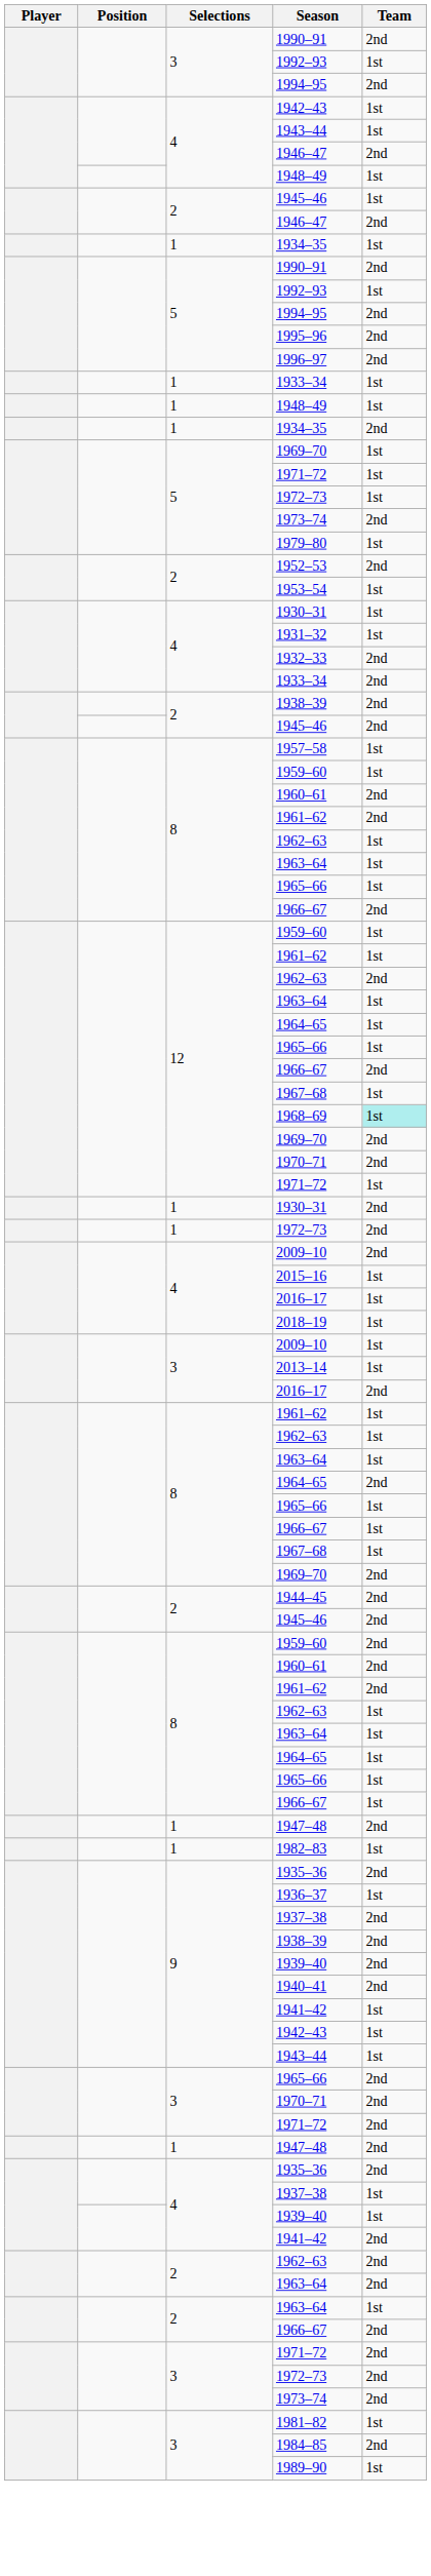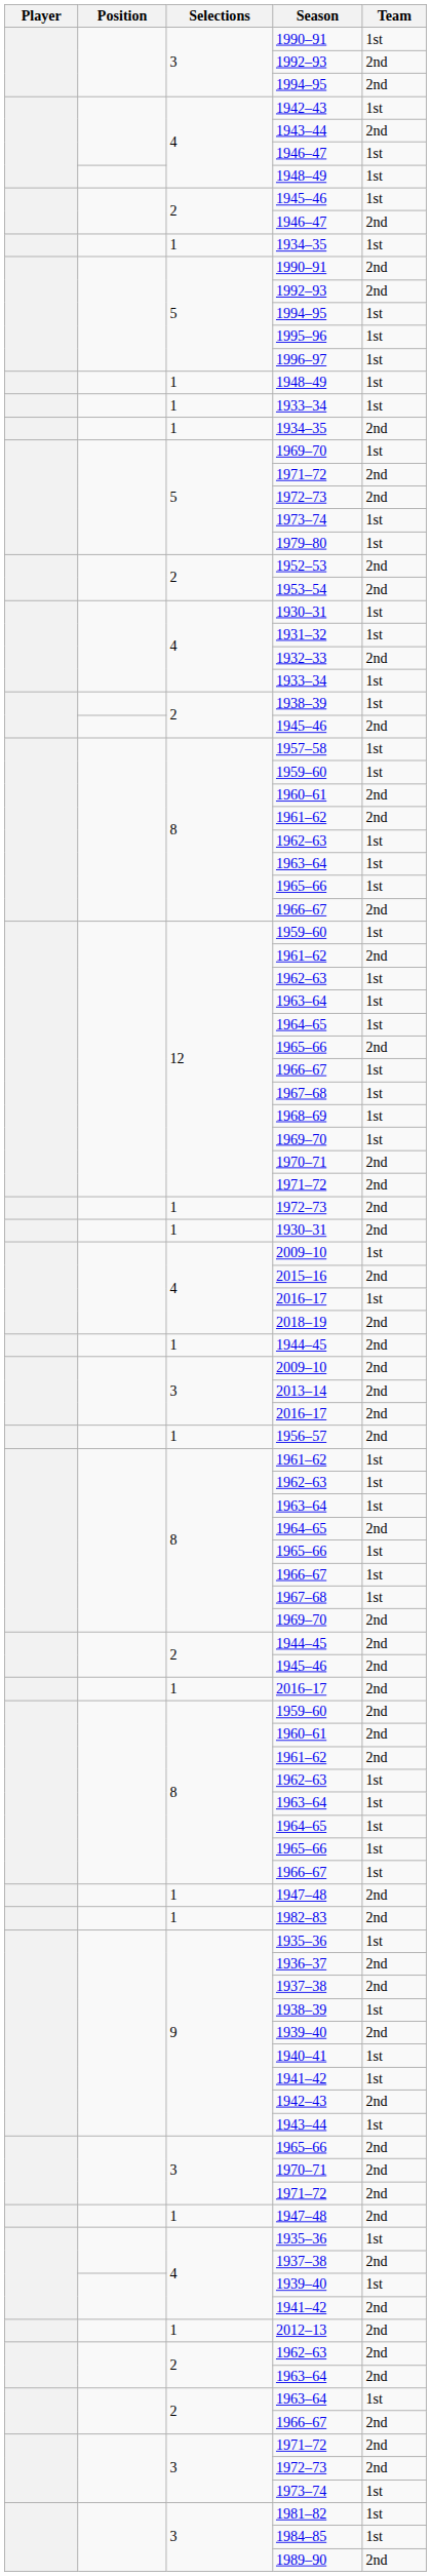3 / 1990–91 | Team: 2nd -> 1st
3 / 1992–93 | Team: 1st -> 2nd
4 / 1943–44 | Team: 1st -> 2nd
4 / 1946–47 | Team: 2nd -> 1st
5 / 1992–93 | Team: 1st -> 2nd
5 / 1994–95 | Team: 2nd -> 1st
1995–96 | Team: 2nd -> 1st
1996–97 | Team: 2nd -> 1st
rows swapped: 1 / 1933–34 <-> 1 / 1948–49
5 / 1971–72 | Team: 1st -> 2nd
5 / 1972–73 | Team: 1st -> 2nd
5 / 1973–74 | Team: 2nd -> 1st
1953–54 | Team: 1st -> 2nd
4 / 1933–34 | Team: 2nd -> 1st
2 / 1938–39 | Team: 2nd -> 1st
12 / 1961–62 | Team: 1st -> 2nd
12 / 1962–63 | Team: 2nd -> 1st
12 / 1965–66 | Team: 1st -> 2nd
12 / 1966–67 | Team: 2nd -> 1st
1968–69 | Team: paleturquoise background -> no background
12 / 1969–70 | Team: 2nd -> 1st
12 / 1971–72 | Team: 1st -> 2nd
rows swapped: 1 / 1972–73 <-> 1 / 1930–31
4 / 2009–10 | Team: 2nd -> 1st
2015–16 | Team: 1st -> 2nd
2018–19 | Team: 1st -> 2nd
+ row: 1 | 1944–45 | 2nd
3 / 2009–10 | Team: 1st -> 2nd
2013–14 | Team: 1st -> 2nd
+ row: 1 | 1956–57 | 2nd
+ row: 1 | 2016–17 | 2nd
1982–83 | Team: 1st -> 2nd
9 / 1935–36 | Team: 2nd -> 1st
1936–37 | Team: 1st -> 2nd
9 / 1938–39 | Team: 2nd -> 1st
1940–41 | Team: 2nd -> 1st
9 / 1942–43 | Team: 1st -> 2nd
4 / 1935–36 | Team: 2nd -> 1st
4 / 1937–38 | Team: 1st -> 2nd
+ row: 1 | 2012–13 | 2nd
3 / 1973–74 | Team: 2nd -> 1st
1984–85 | Team: 2nd -> 1st
1989–90 | Team: 1st -> 2nd
